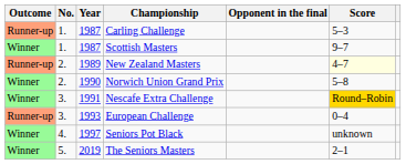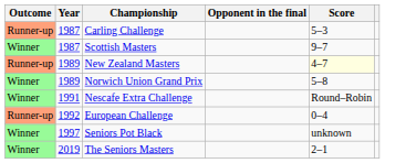- column: No. | 1. | 1. | 2. | 2. | 3. | 3. | 4. | 5.
Norwich Union Grand Prix | Year: 1990 -> 1989
Nescafe Extra Challenge | Score: gold background -> no background
European Challenge | Year: 1993 -> 1992
